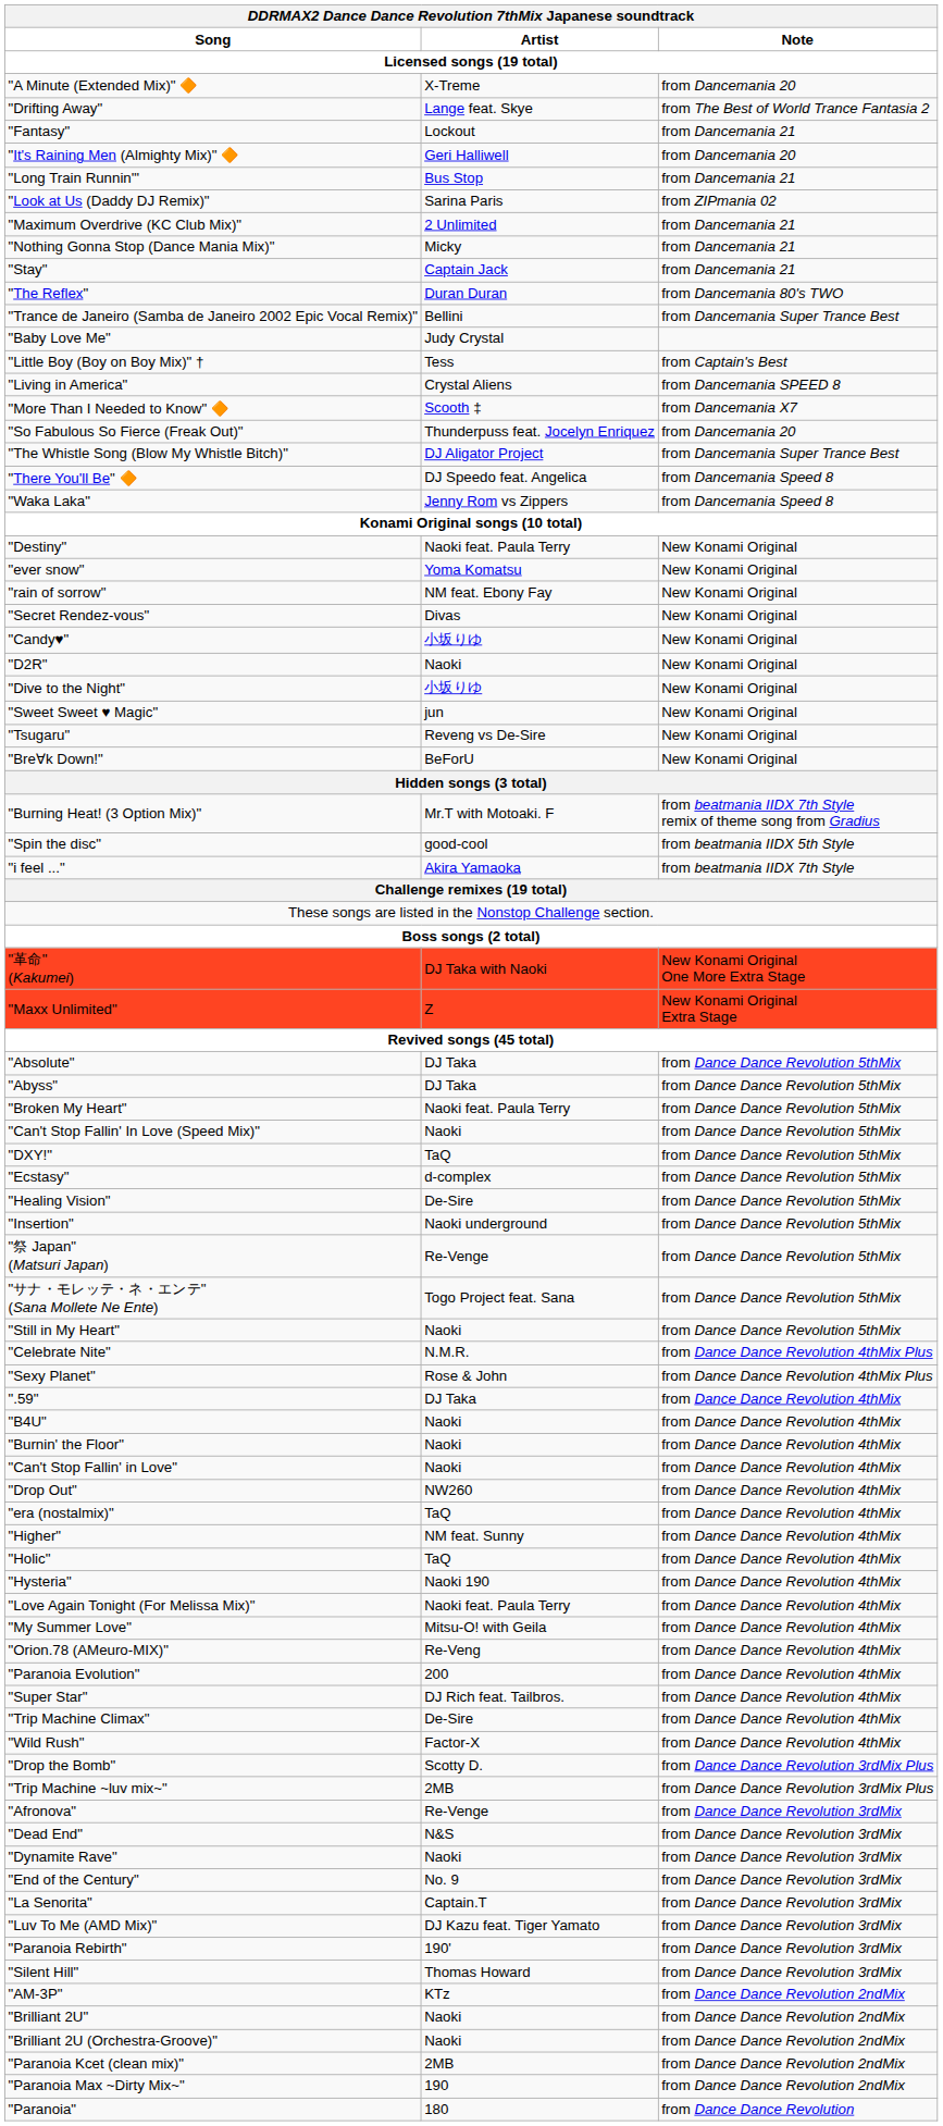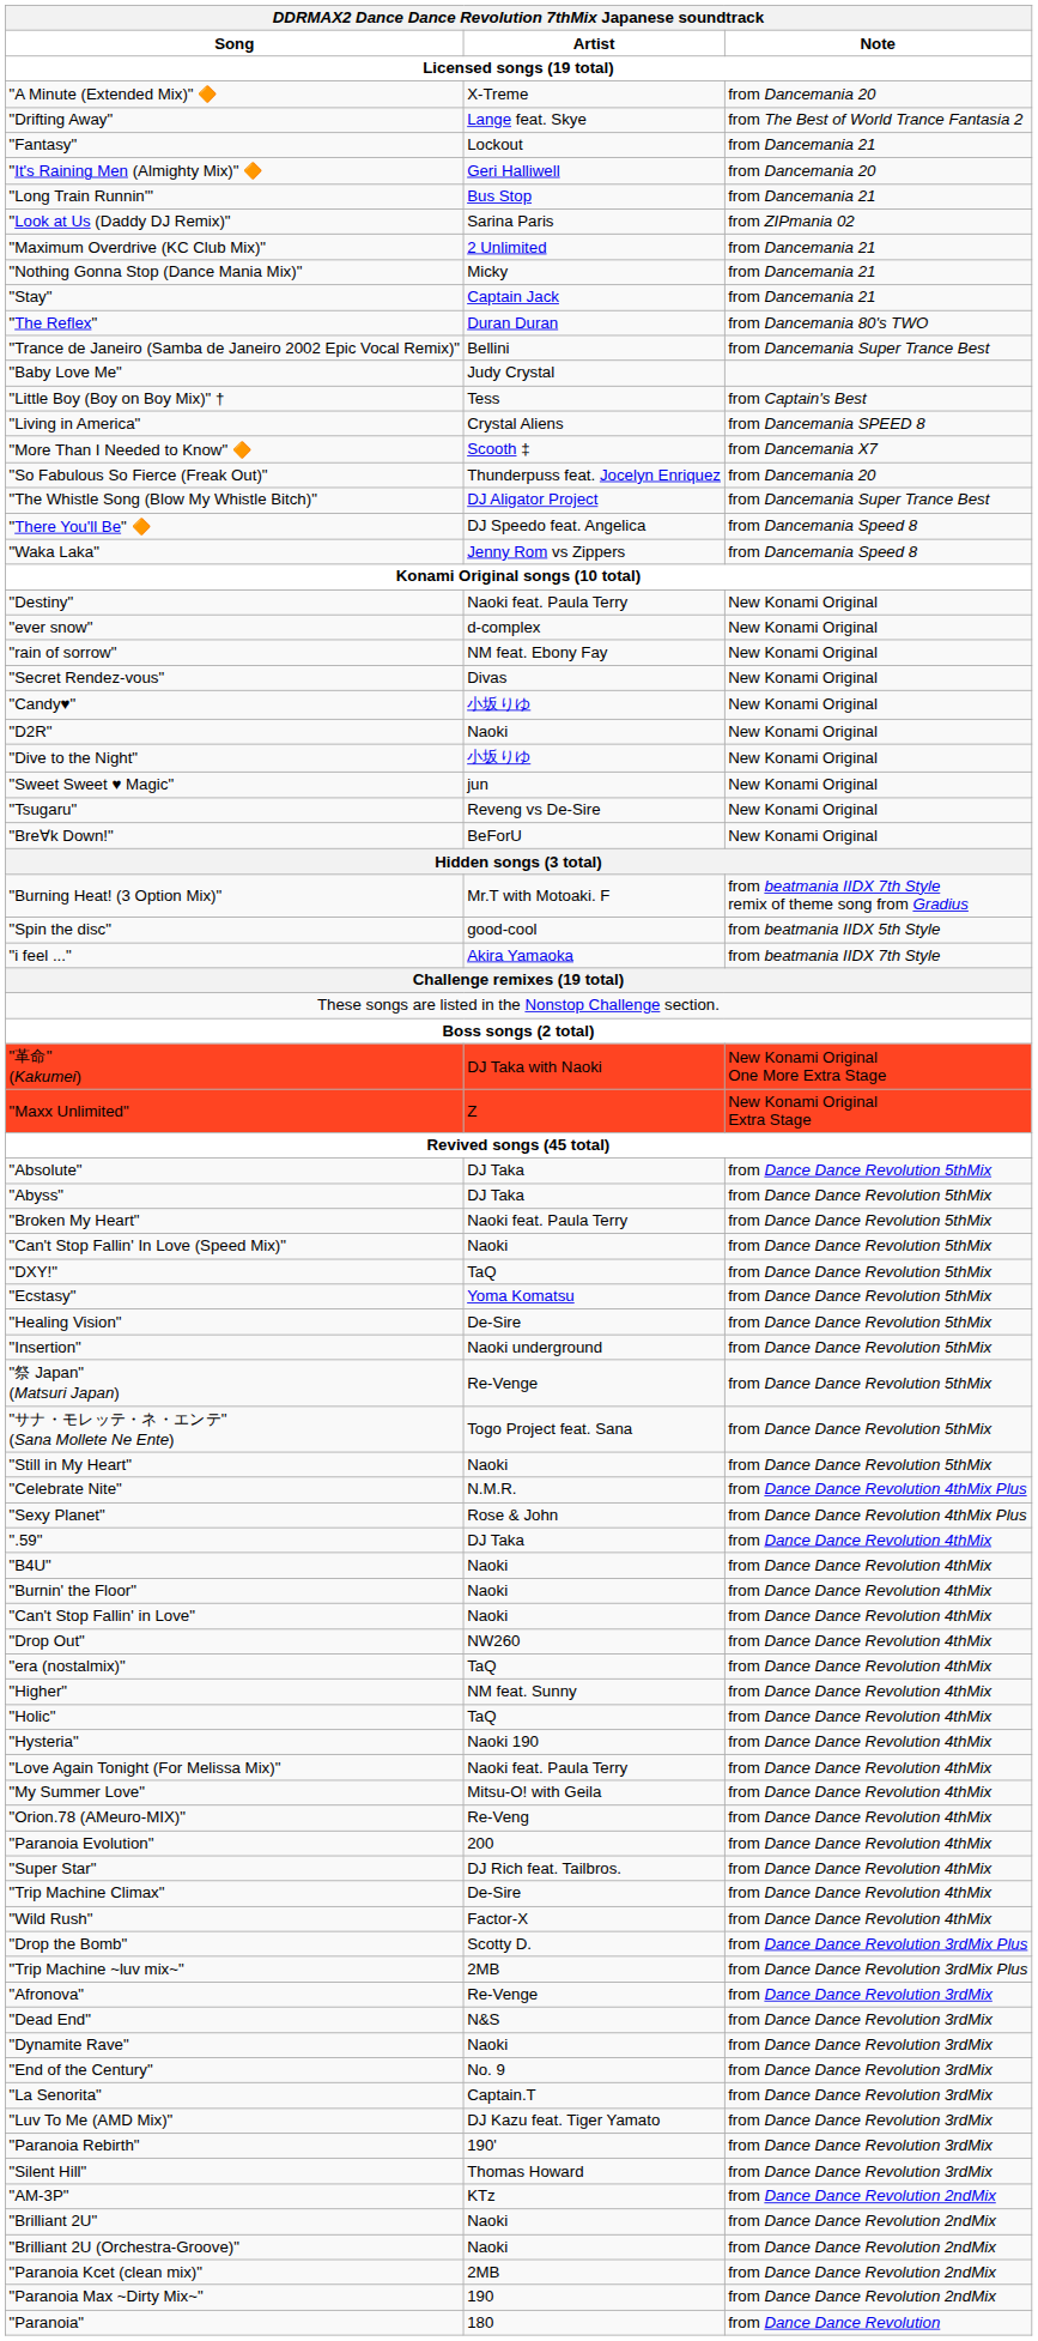"ever snow" | Artist / Licensed songs (19 total): Yoma Komatsu -> d-complex
"Ecstasy" | Artist / Licensed songs (19 total): d-complex -> Yoma Komatsu
